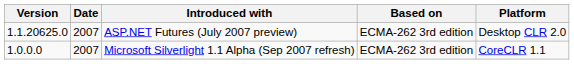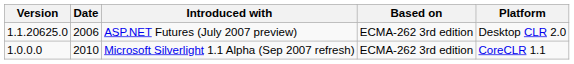ASP.NET Futures (July 2007 preview) | Date: 2007 -> 2006
Microsoft Silverlight 1.1 Alpha (Sep 2007 refresh) | Date: 2007 -> 2010
